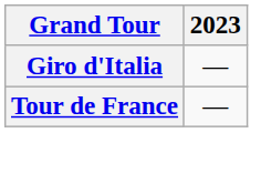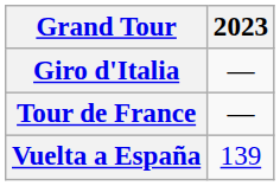+ row: Vuelta a España | 139
